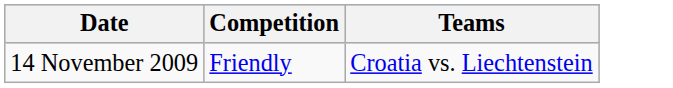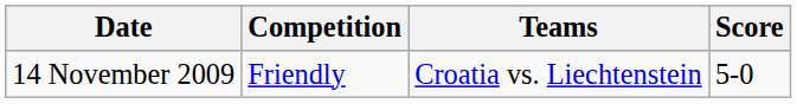+ column: Score | 5-0
